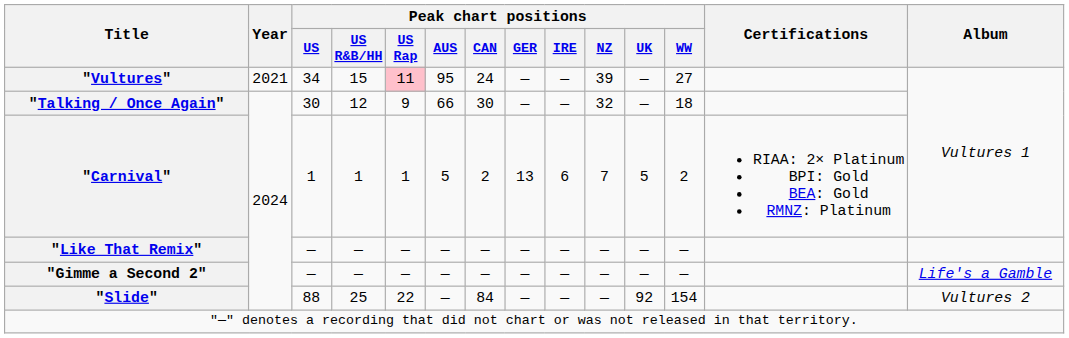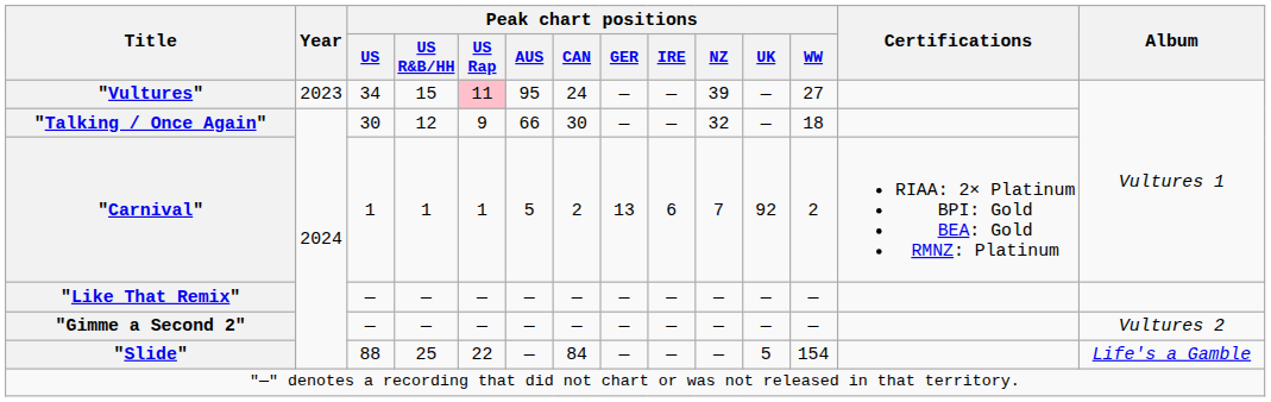"Vultures" | Year: 2021 -> 2023
"Carnival" | Peak chart positions / UK: 5 -> 92
"Gimme a Second 2" | Album: Life's a Gamble -> Vultures 2
"Slide" | Peak chart positions / UK: 92 -> 5
"Slide" | Album: Vultures 2 -> Life's a Gamble
